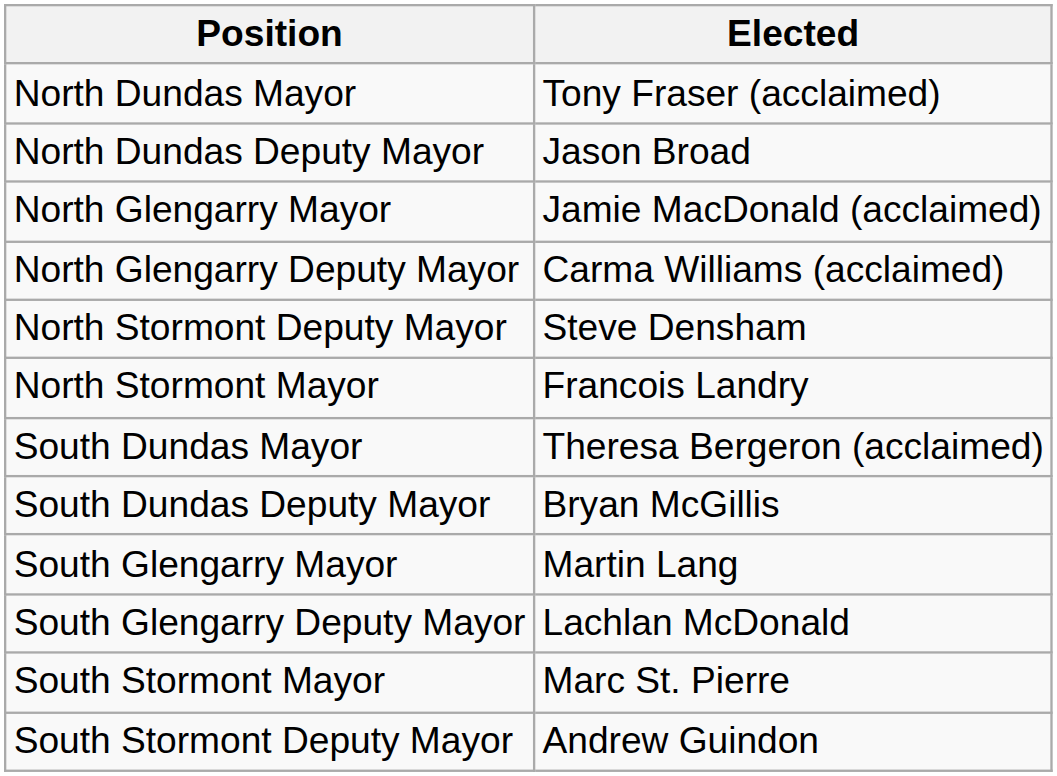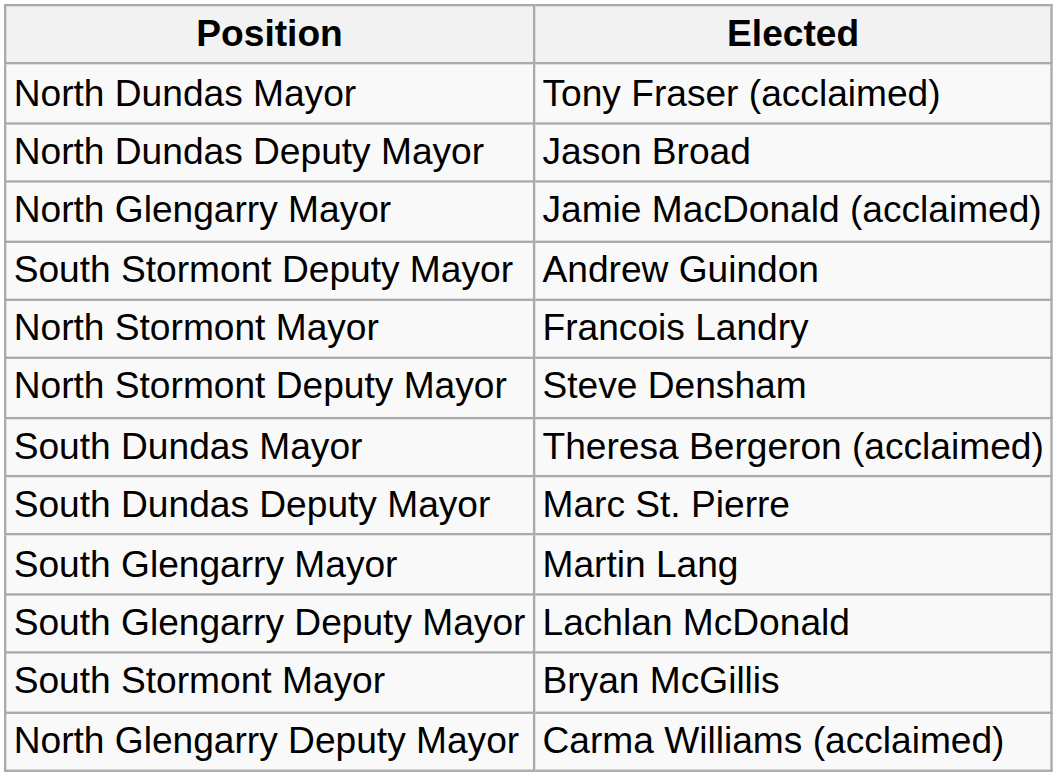rows swapped: North Glengarry Deputy Mayor <-> South Stormont Deputy Mayor
rows swapped: North Stormont Mayor <-> North Stormont Deputy Mayor
South Dundas Deputy Mayor | Elected: Bryan McGillis -> Marc St. Pierre
South Stormont Mayor | Elected: Marc St. Pierre -> Bryan McGillis
